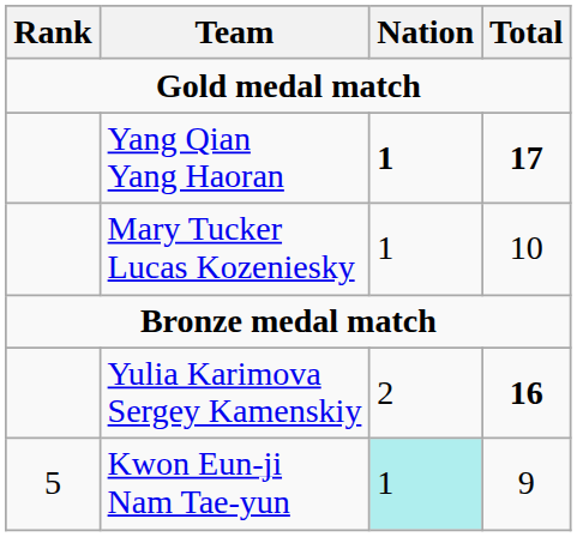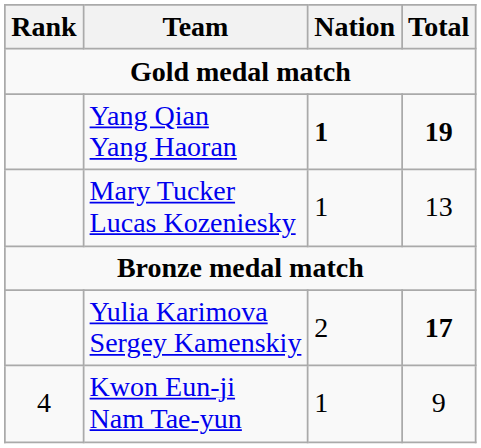Yang Qian Yang Haoran | Total: 17 -> 19
Mary Tucker Lucas Kozeniesky | Total: 10 -> 13
Yulia Karimova Sergey Kamenskiy | Total: 16 -> 17
Kwon Eun-ji Nam Tae-yun | Rank: 5 -> 4
Kwon Eun-ji Nam Tae-yun | Nation: paleturquoise background -> no background
